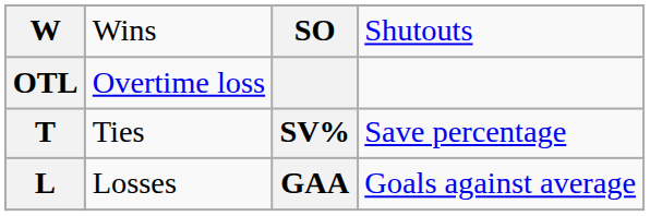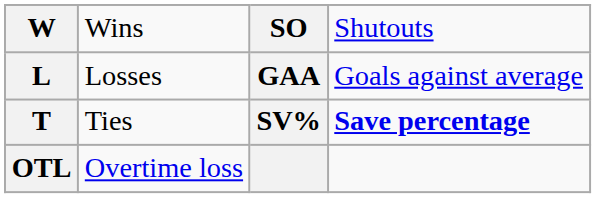rows swapped: Losses <-> Overtime loss
Ties | column 4: normal -> bold
